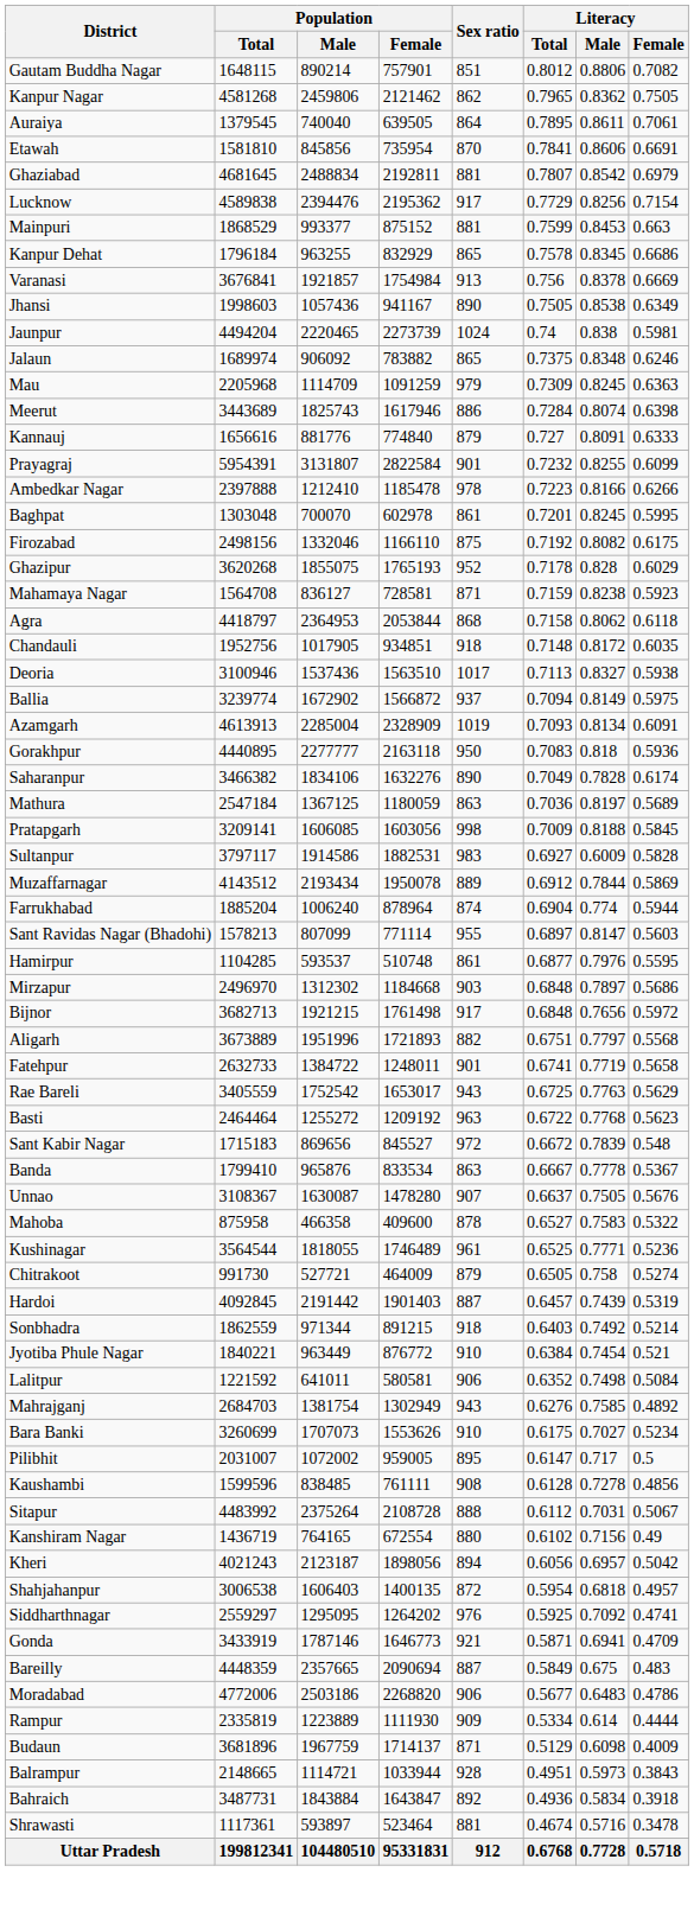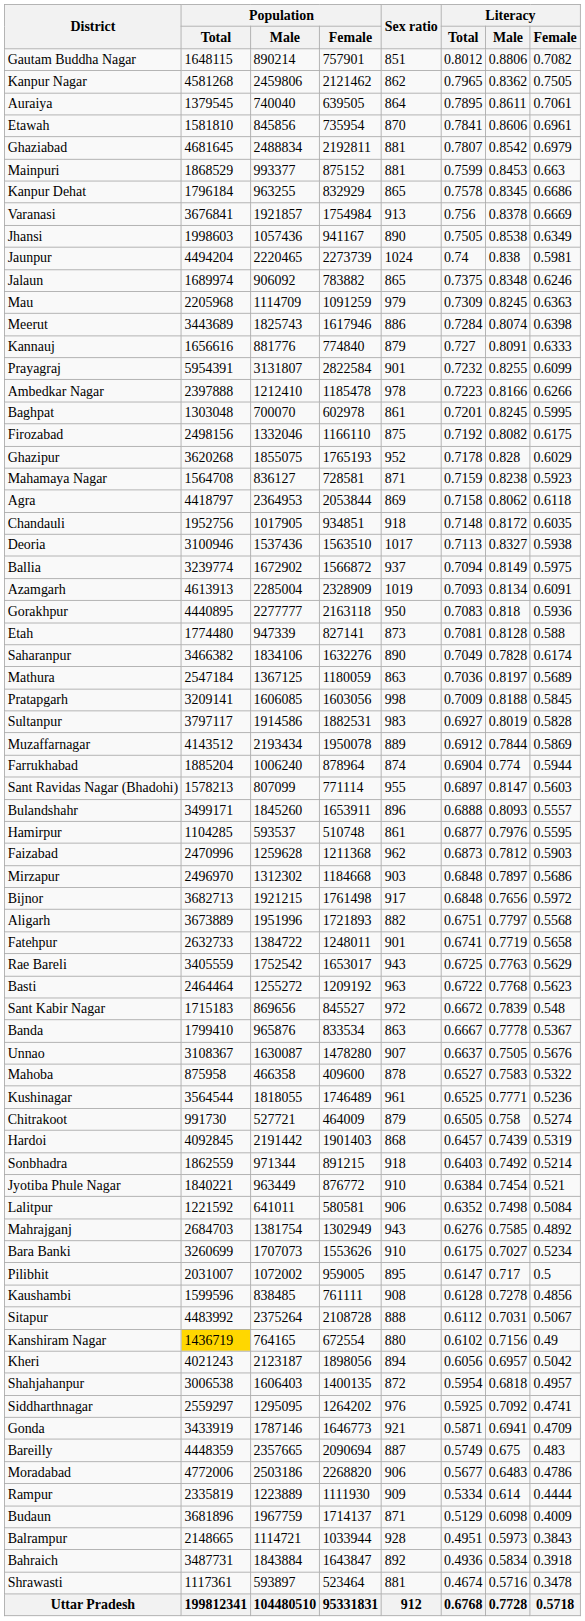Etawah | Literacy / Female: 0.6691 -> 0.6961
- row: Lucknow | 4589838 | 2394476 | 2195362 | 917 | 0.7729 | 0.8256 | 0.7154
Agra | Sex ratio: 868 -> 869
+ row: Etah | 1774480 | 947339 | 827141 | 873 | 0.7081 | 0.8128 | 0.588
Sultanpur | Literacy / Male: 0.6009 -> 0.8019
+ row: Bulandshahr | 3499171 | 1845260 | 1653911 | 896 | 0.6888 | 0.8093 | 0.5557
+ row: Faizabad | 2470996 | 1259628 | 1211368 | 962 | 0.6873 | 0.7812 | 0.5903
Hardoi | Sex ratio: 887 -> 868
Kanshiram Nagar | Population / Total: no background -> gold background
Bareilly | Literacy / Total: 0.5849 -> 0.5749
